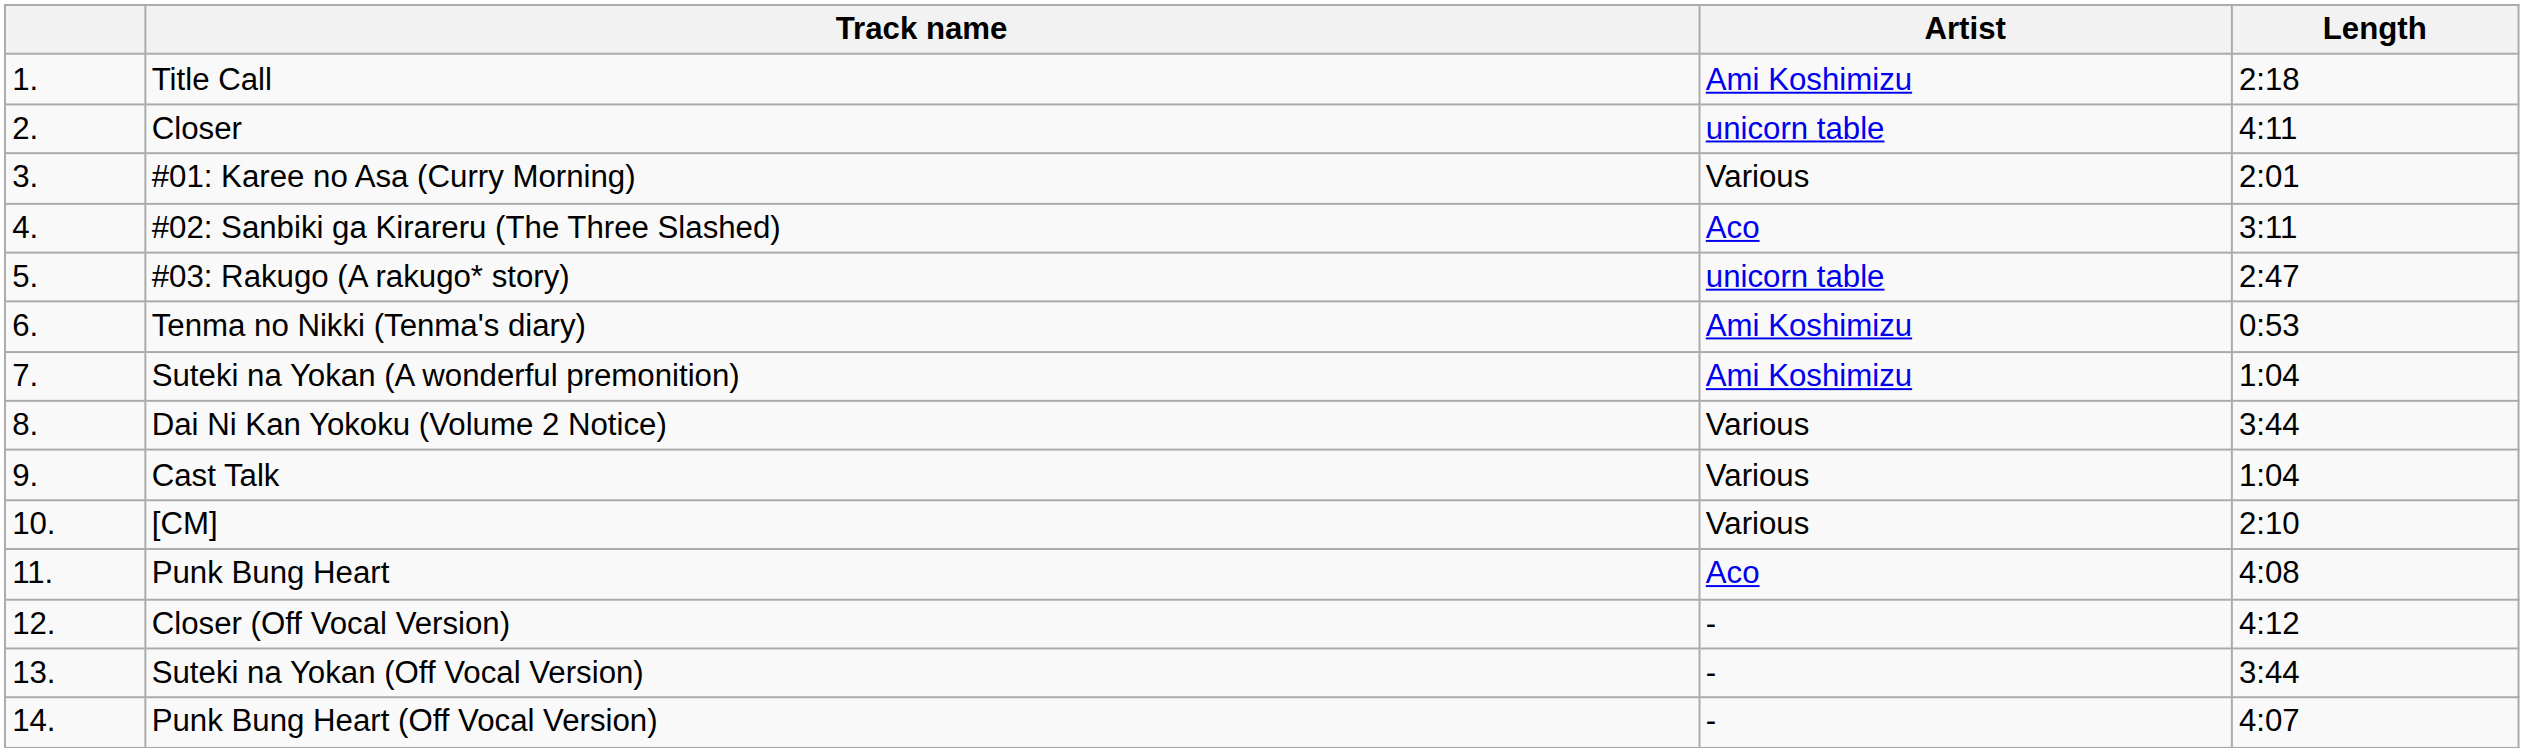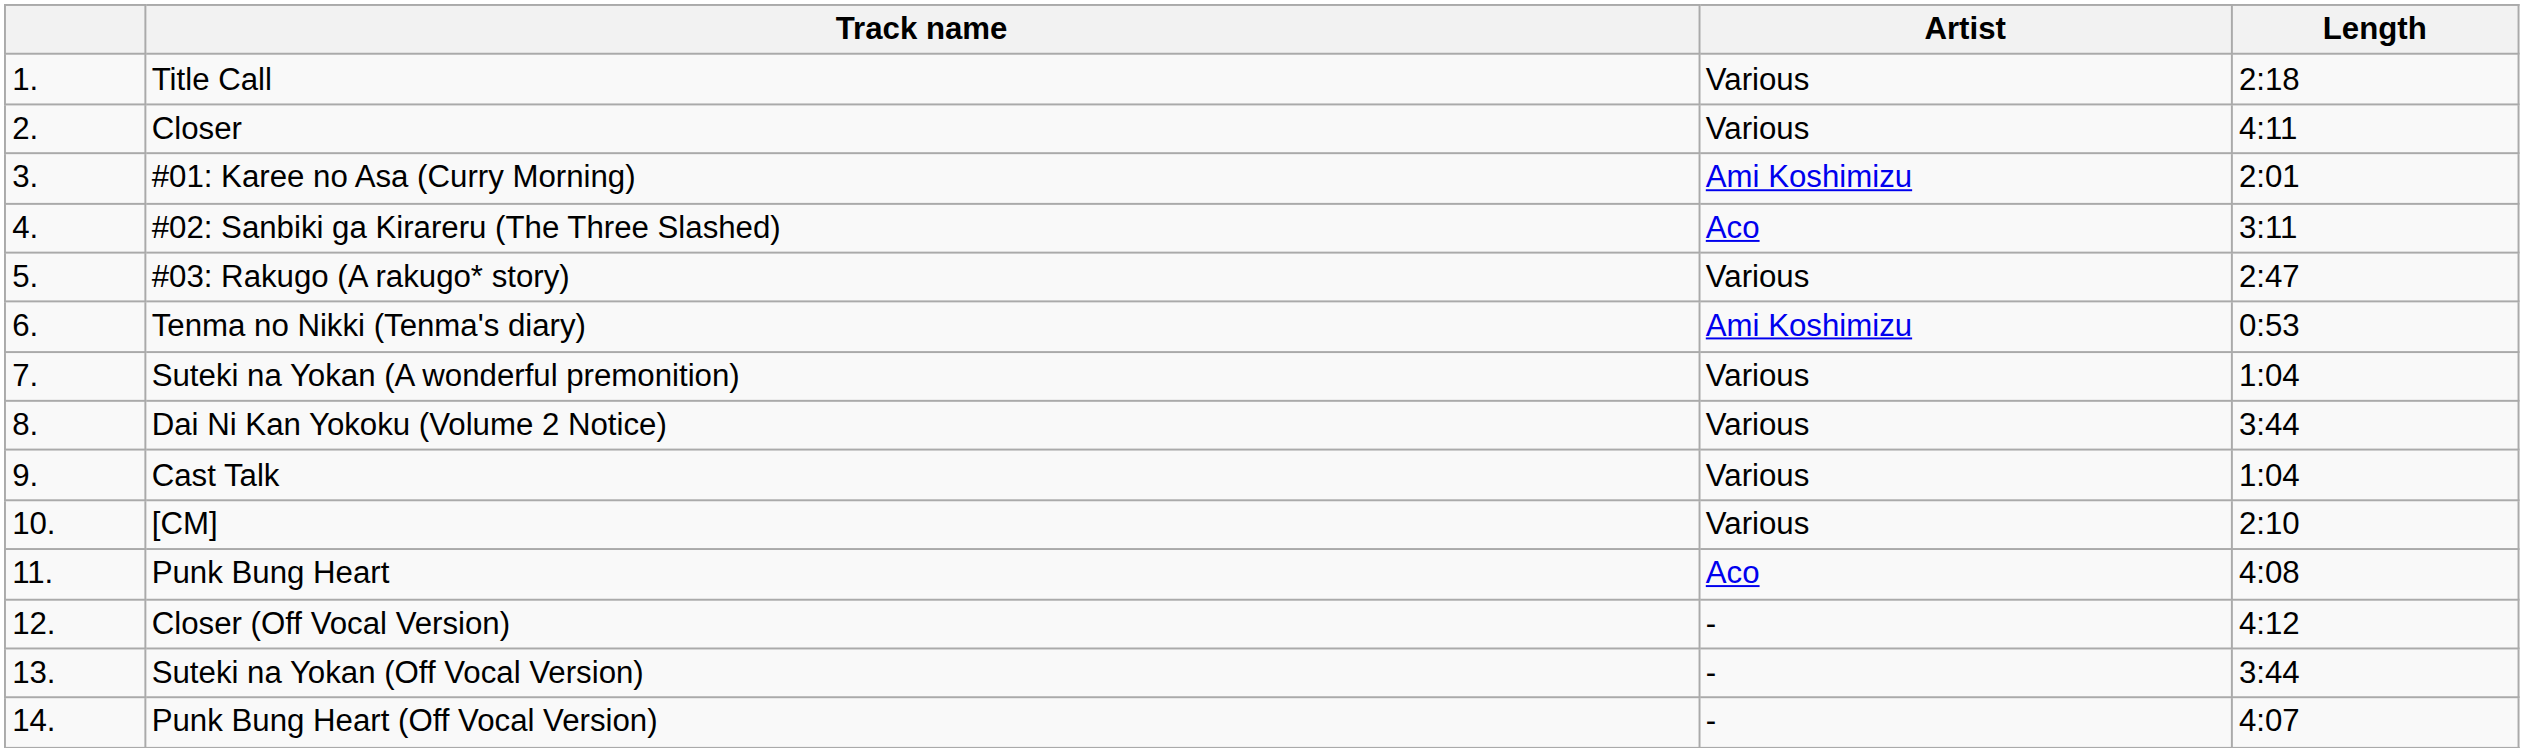Title Call | Artist: Ami Koshimizu -> Various
Closer | Artist: unicorn table -> Various
#01: Karee no Asa (Curry Morning) | Artist: Various -> Ami Koshimizu
#03: Rakugo (A rakugo* story) | Artist: unicorn table -> Various
Suteki na Yokan (A wonderful premonition) | Artist: Ami Koshimizu -> Various
